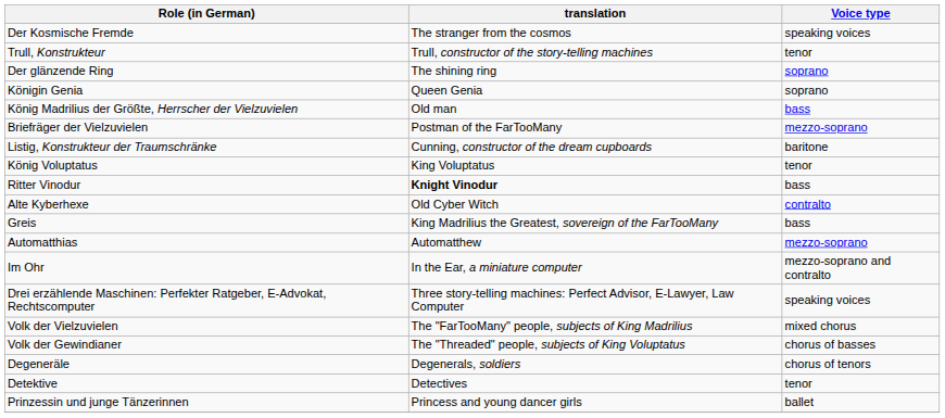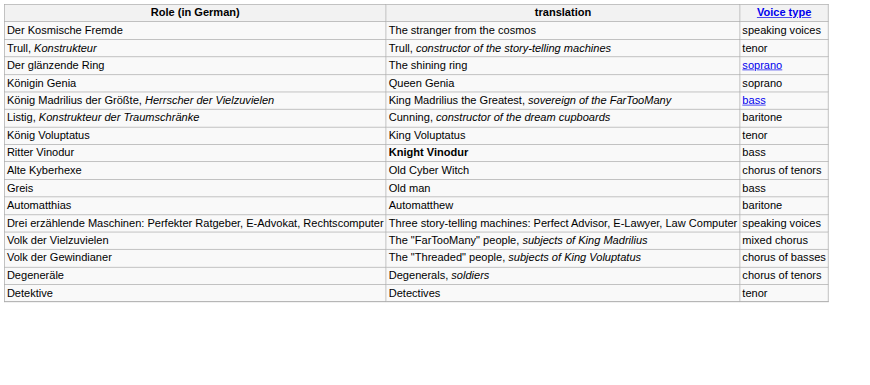König Madrilius der Größte, Herrscher der Vielzuvielen | translation: Old man -> King Madrilius the Greatest, sovereign of the FarTooMany
- row: Briefräger der Vielzuvielen | Postman of the FarTooMany | mezzo-soprano
Alte Kyberhexe | Voice type: contralto -> chorus of tenors
Greis | translation: King Madrilius the Greatest, sovereign of the FarTooMany -> Old man
Automatthias | Voice type: mezzo-soprano -> baritone
- row: Im Ohr | In the Ear, a miniature computer | mezzo-soprano and contralto
- row: Prinzessin und junge Tänzerinnen | Princess and young dancer girls | ballet
